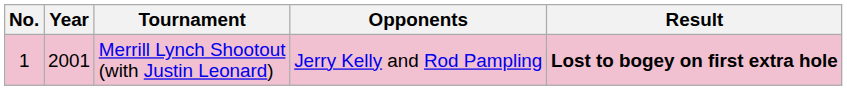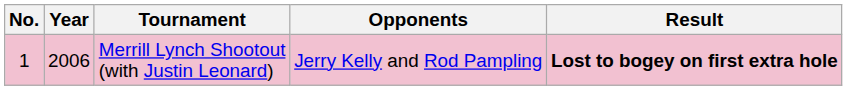Merrill Lynch Shootout (with Justin Leonard) | Year: 2001 -> 2006
